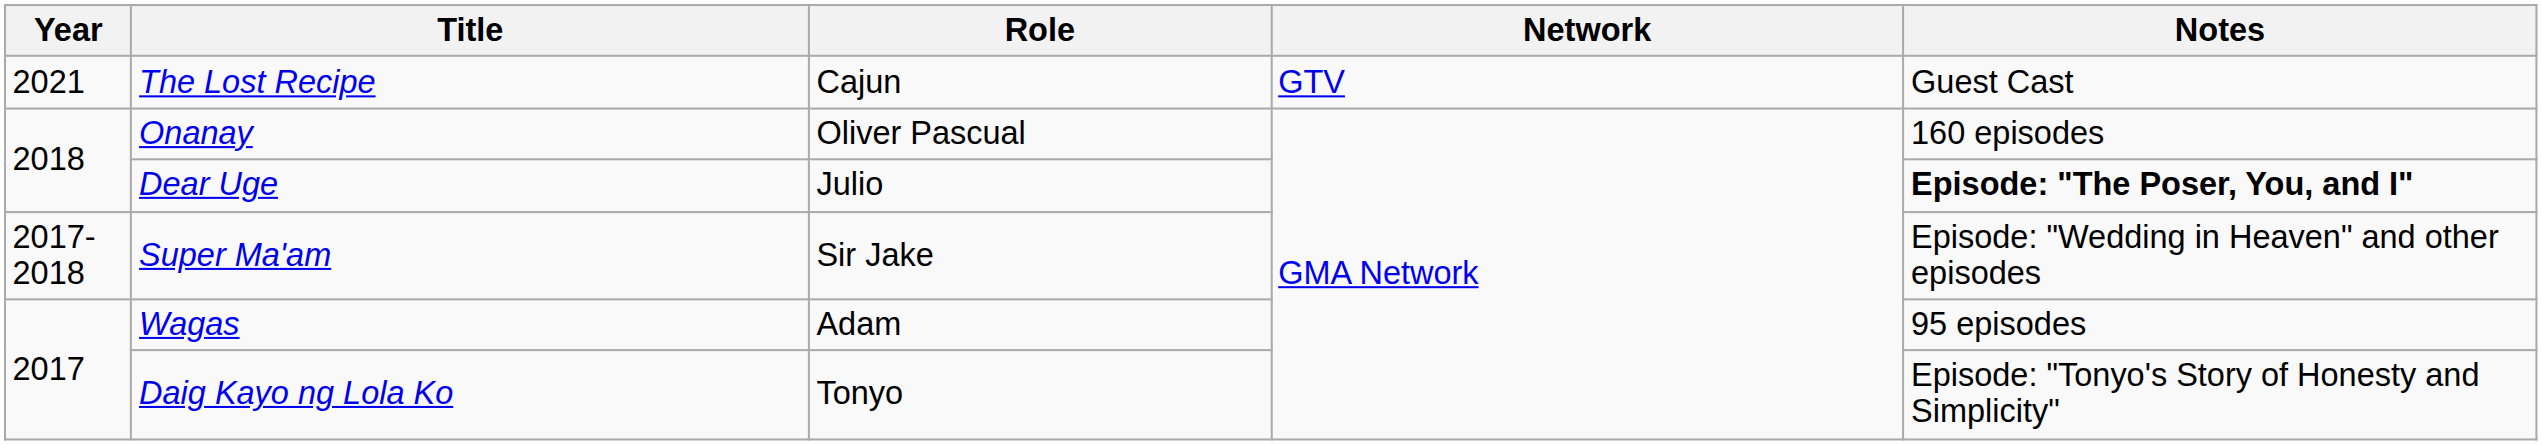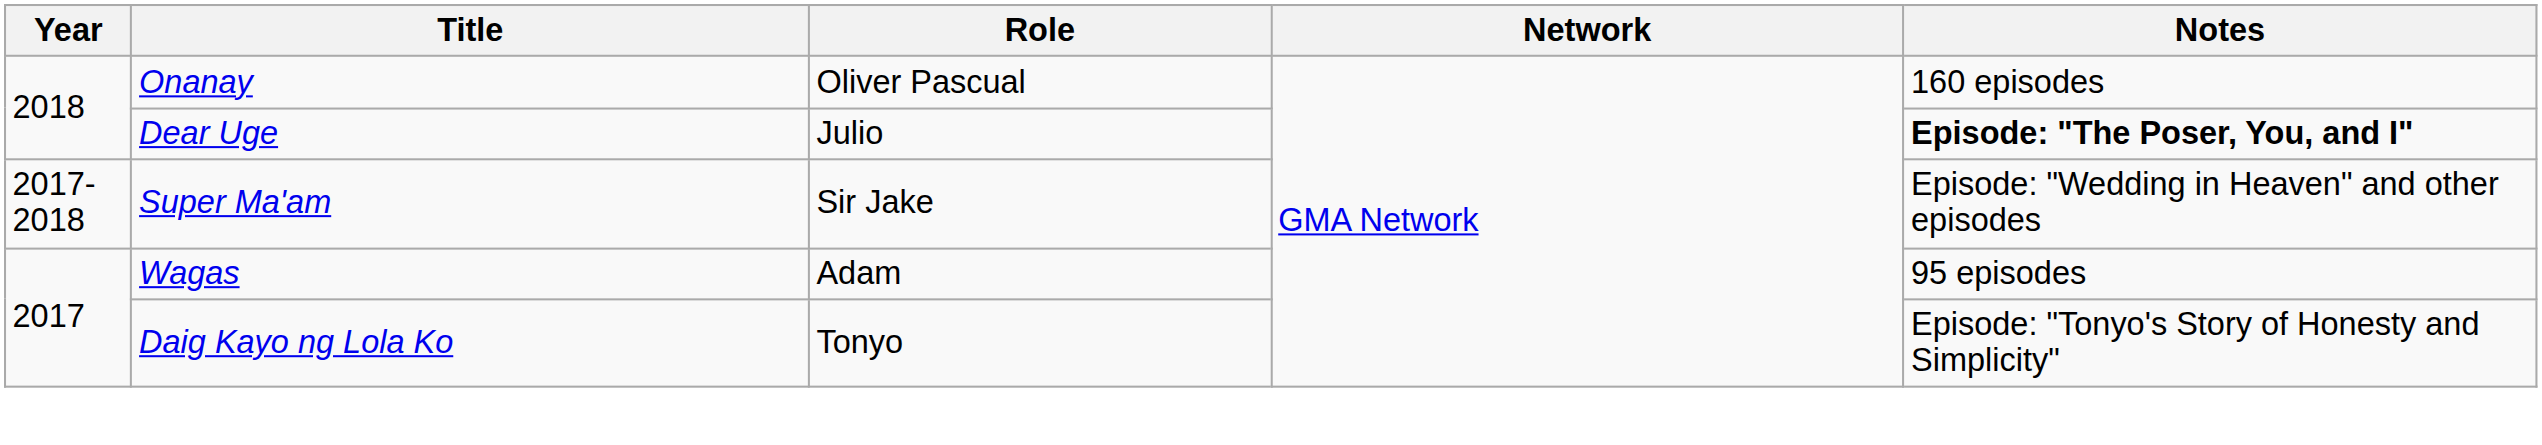- row: 2021 | The Lost Recipe | Cajun | GTV | Guest Cast
